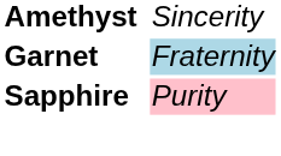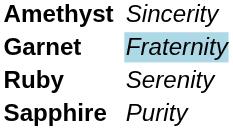+ row: Ruby | Serenity
Sapphire | column 3: pink background -> no background
